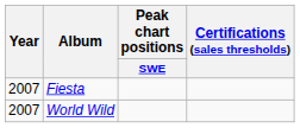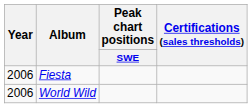Fiesta | Year: 2007 -> 2006
World Wild | Year: 2007 -> 2006
